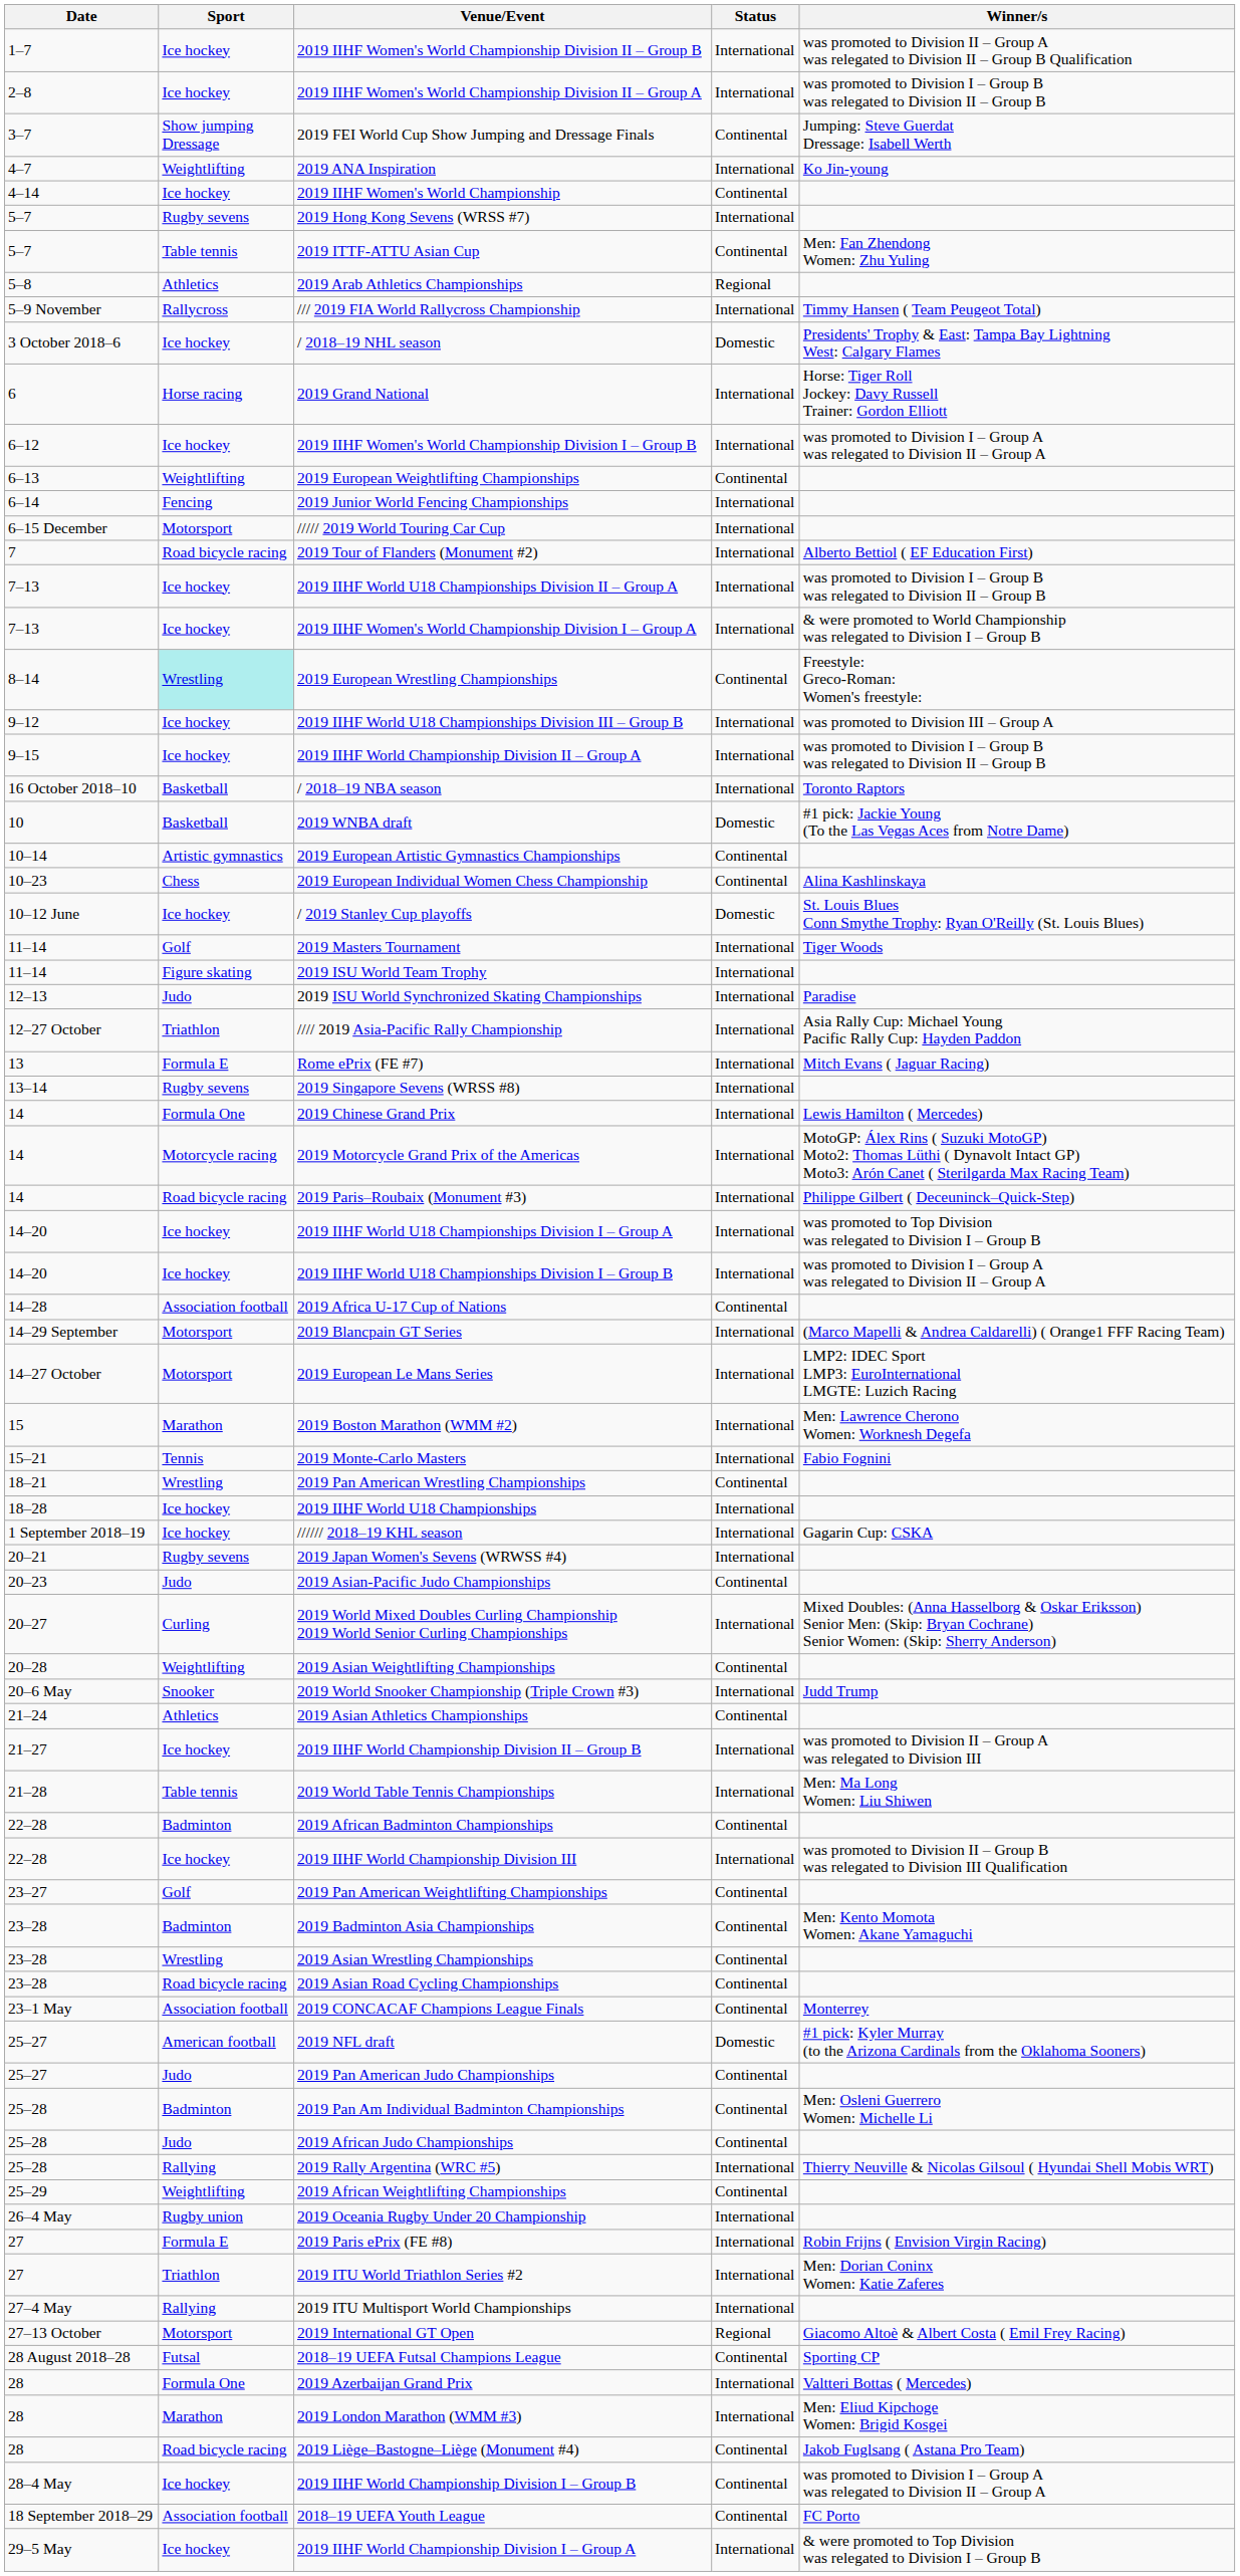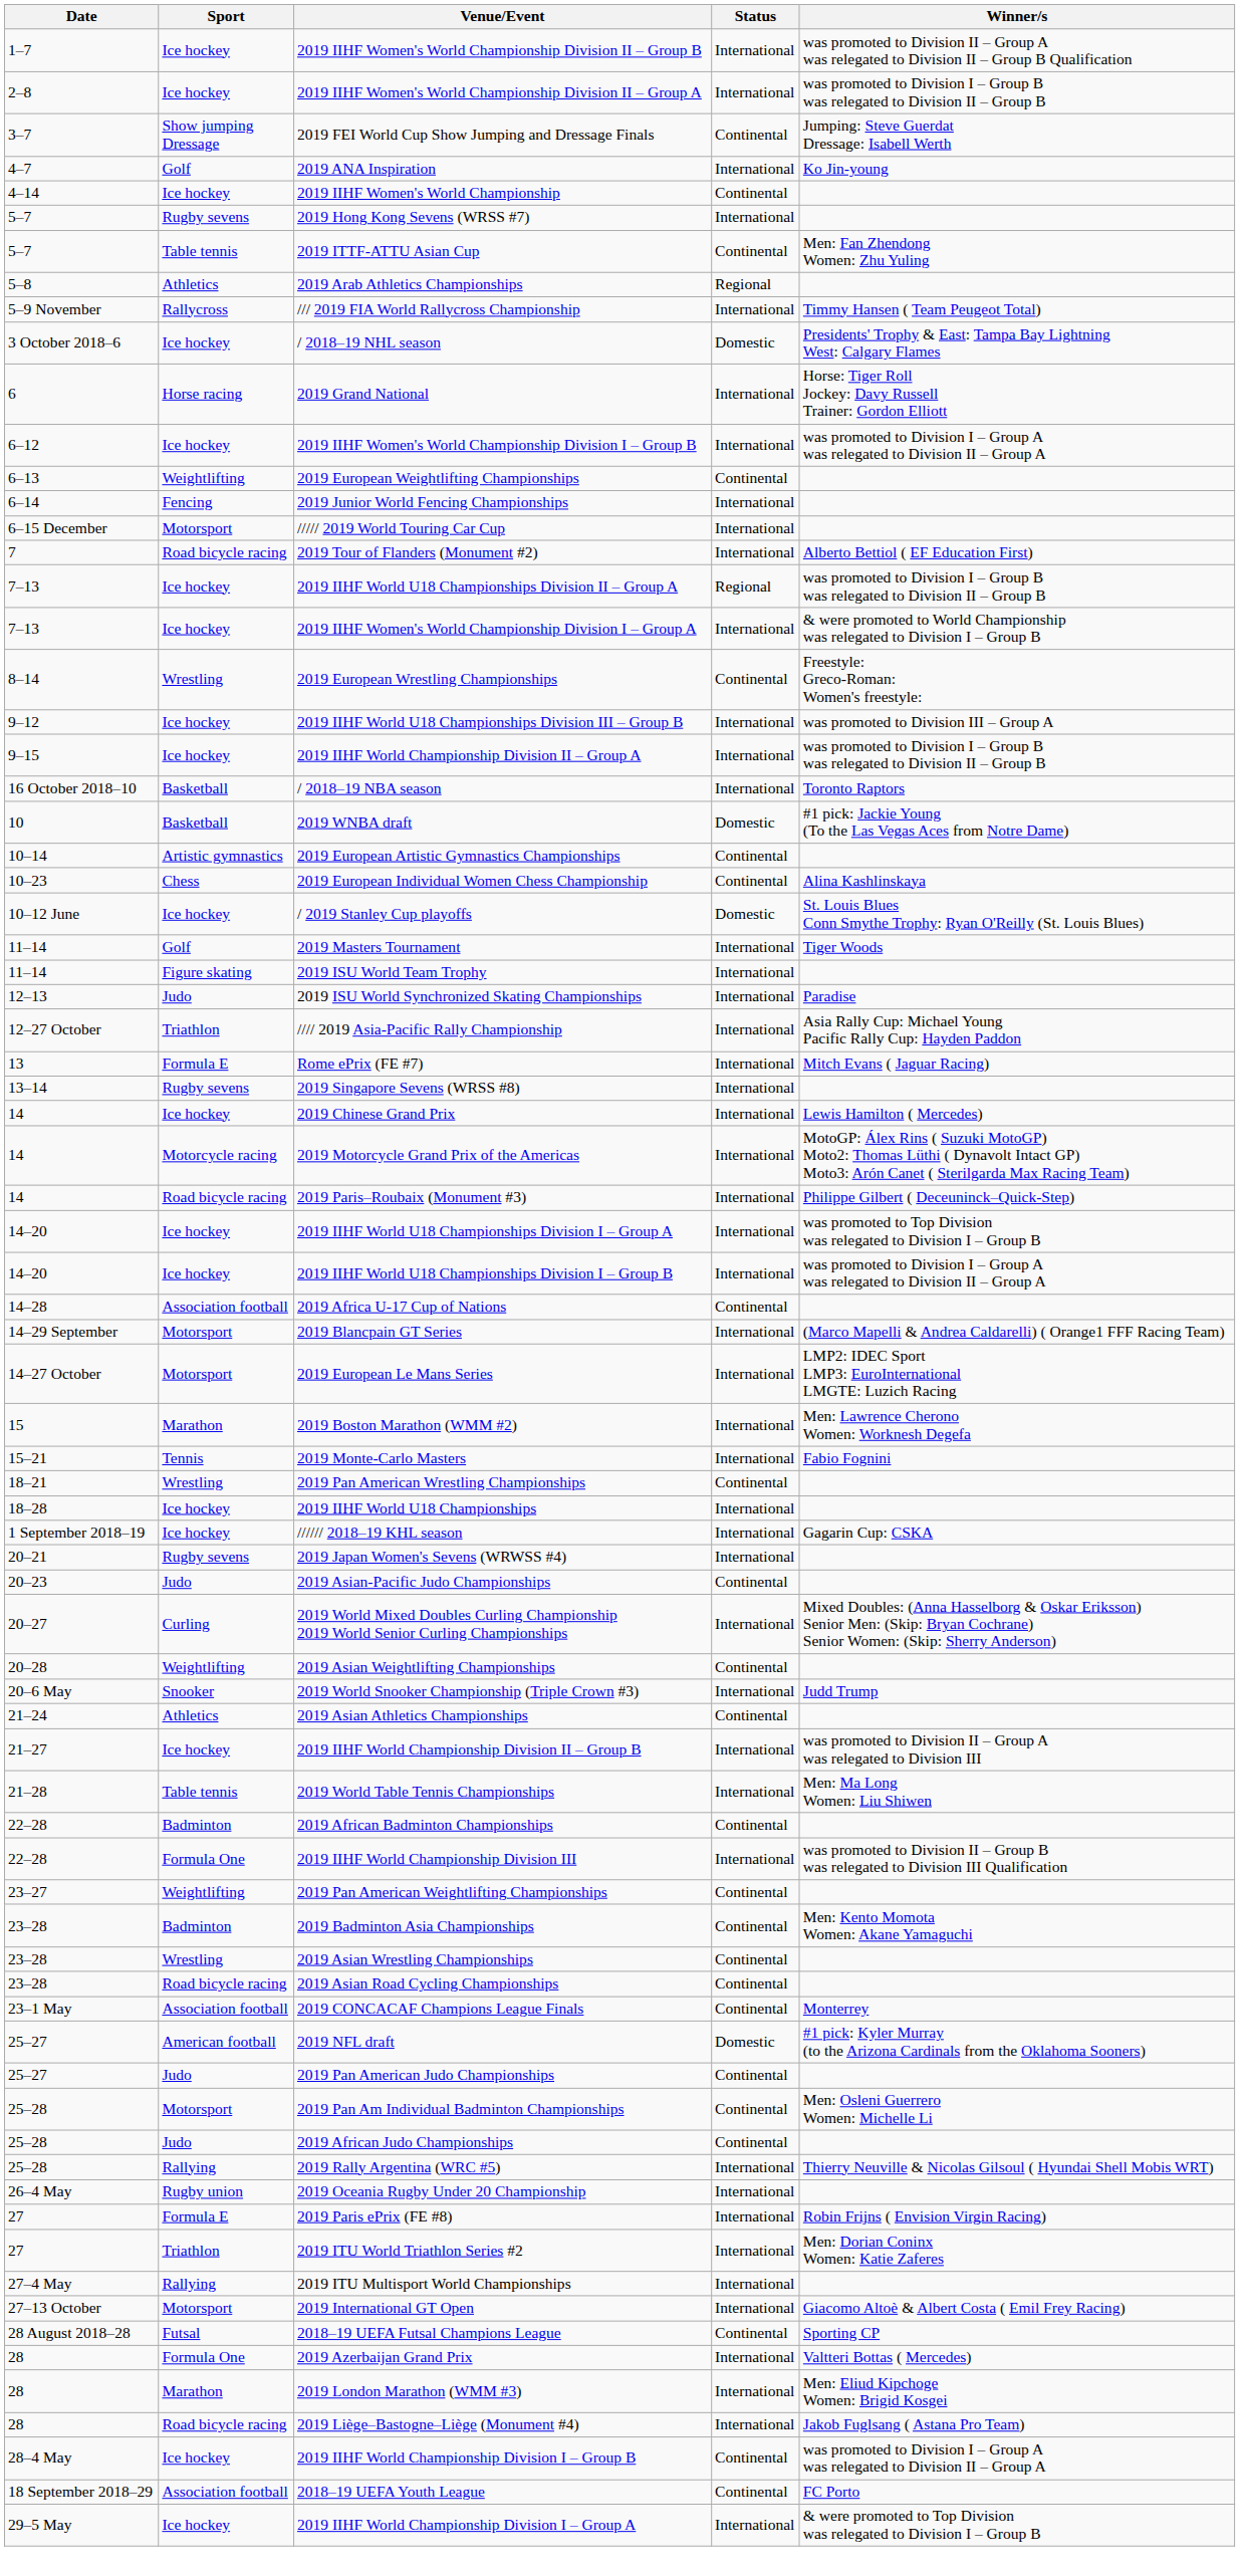2019 ANA Inspiration | Sport: Weightlifting -> Golf
2019 IIHF World U18 Championships Division II – Group A | Status: International -> Regional
2019 European Wrestling Championships | Sport: paleturquoise background -> no background
2019 Chinese Grand Prix | Sport: Formula One -> Ice hockey
2019 IIHF World Championship Division III | Sport: Ice hockey -> Formula One
2019 Pan American Weightlifting Championships | Sport: Golf -> Weightlifting
2019 Pan Am Individual Badminton Championships | Sport: Badminton -> Motorsport
- row: 25–29 | Weightlifting | 2019 African Weightlifting Championships | Continental
2019 International GT Open | Status: Regional -> International
2019 Liège–Bastogne–Liège (Monument #4) | Status: Continental -> International
